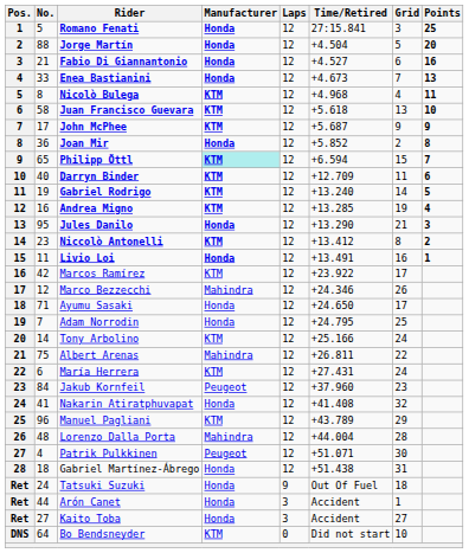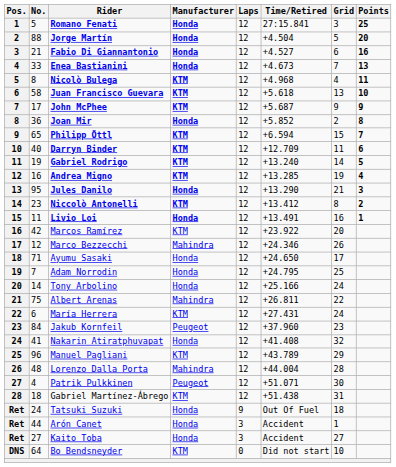Philipp Öttl | Manufacturer: paleturquoise background -> no background
Marcos Ramírez | Grid: 17 -> 20
Tony Arbolino | Manufacturer: KTM -> Honda
Gabriel Martínez-Ábrego | Manufacturer: Honda -> KTM
